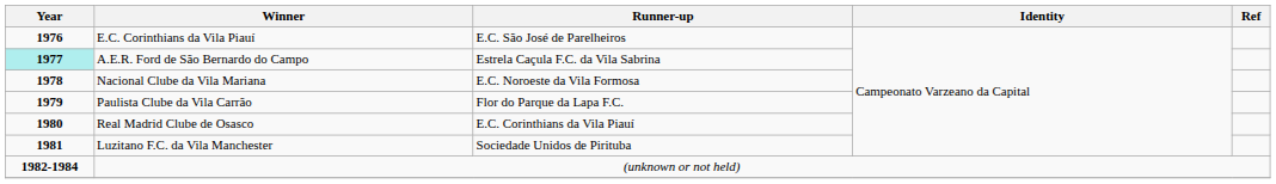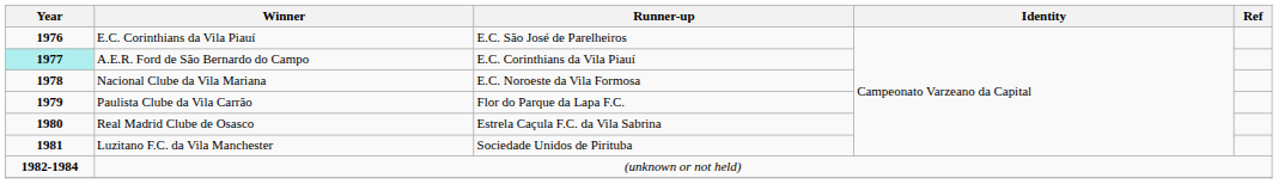A.E.R. Ford de São Bernardo do Campo | Runner-up: Estrela Caçula F.C. da Vila Sabrina -> E.C. Corinthians da Vila Piauí
Real Madrid Clube de Osasco | Runner-up: E.C. Corinthians da Vila Piauí -> Estrela Caçula F.C. da Vila Sabrina
